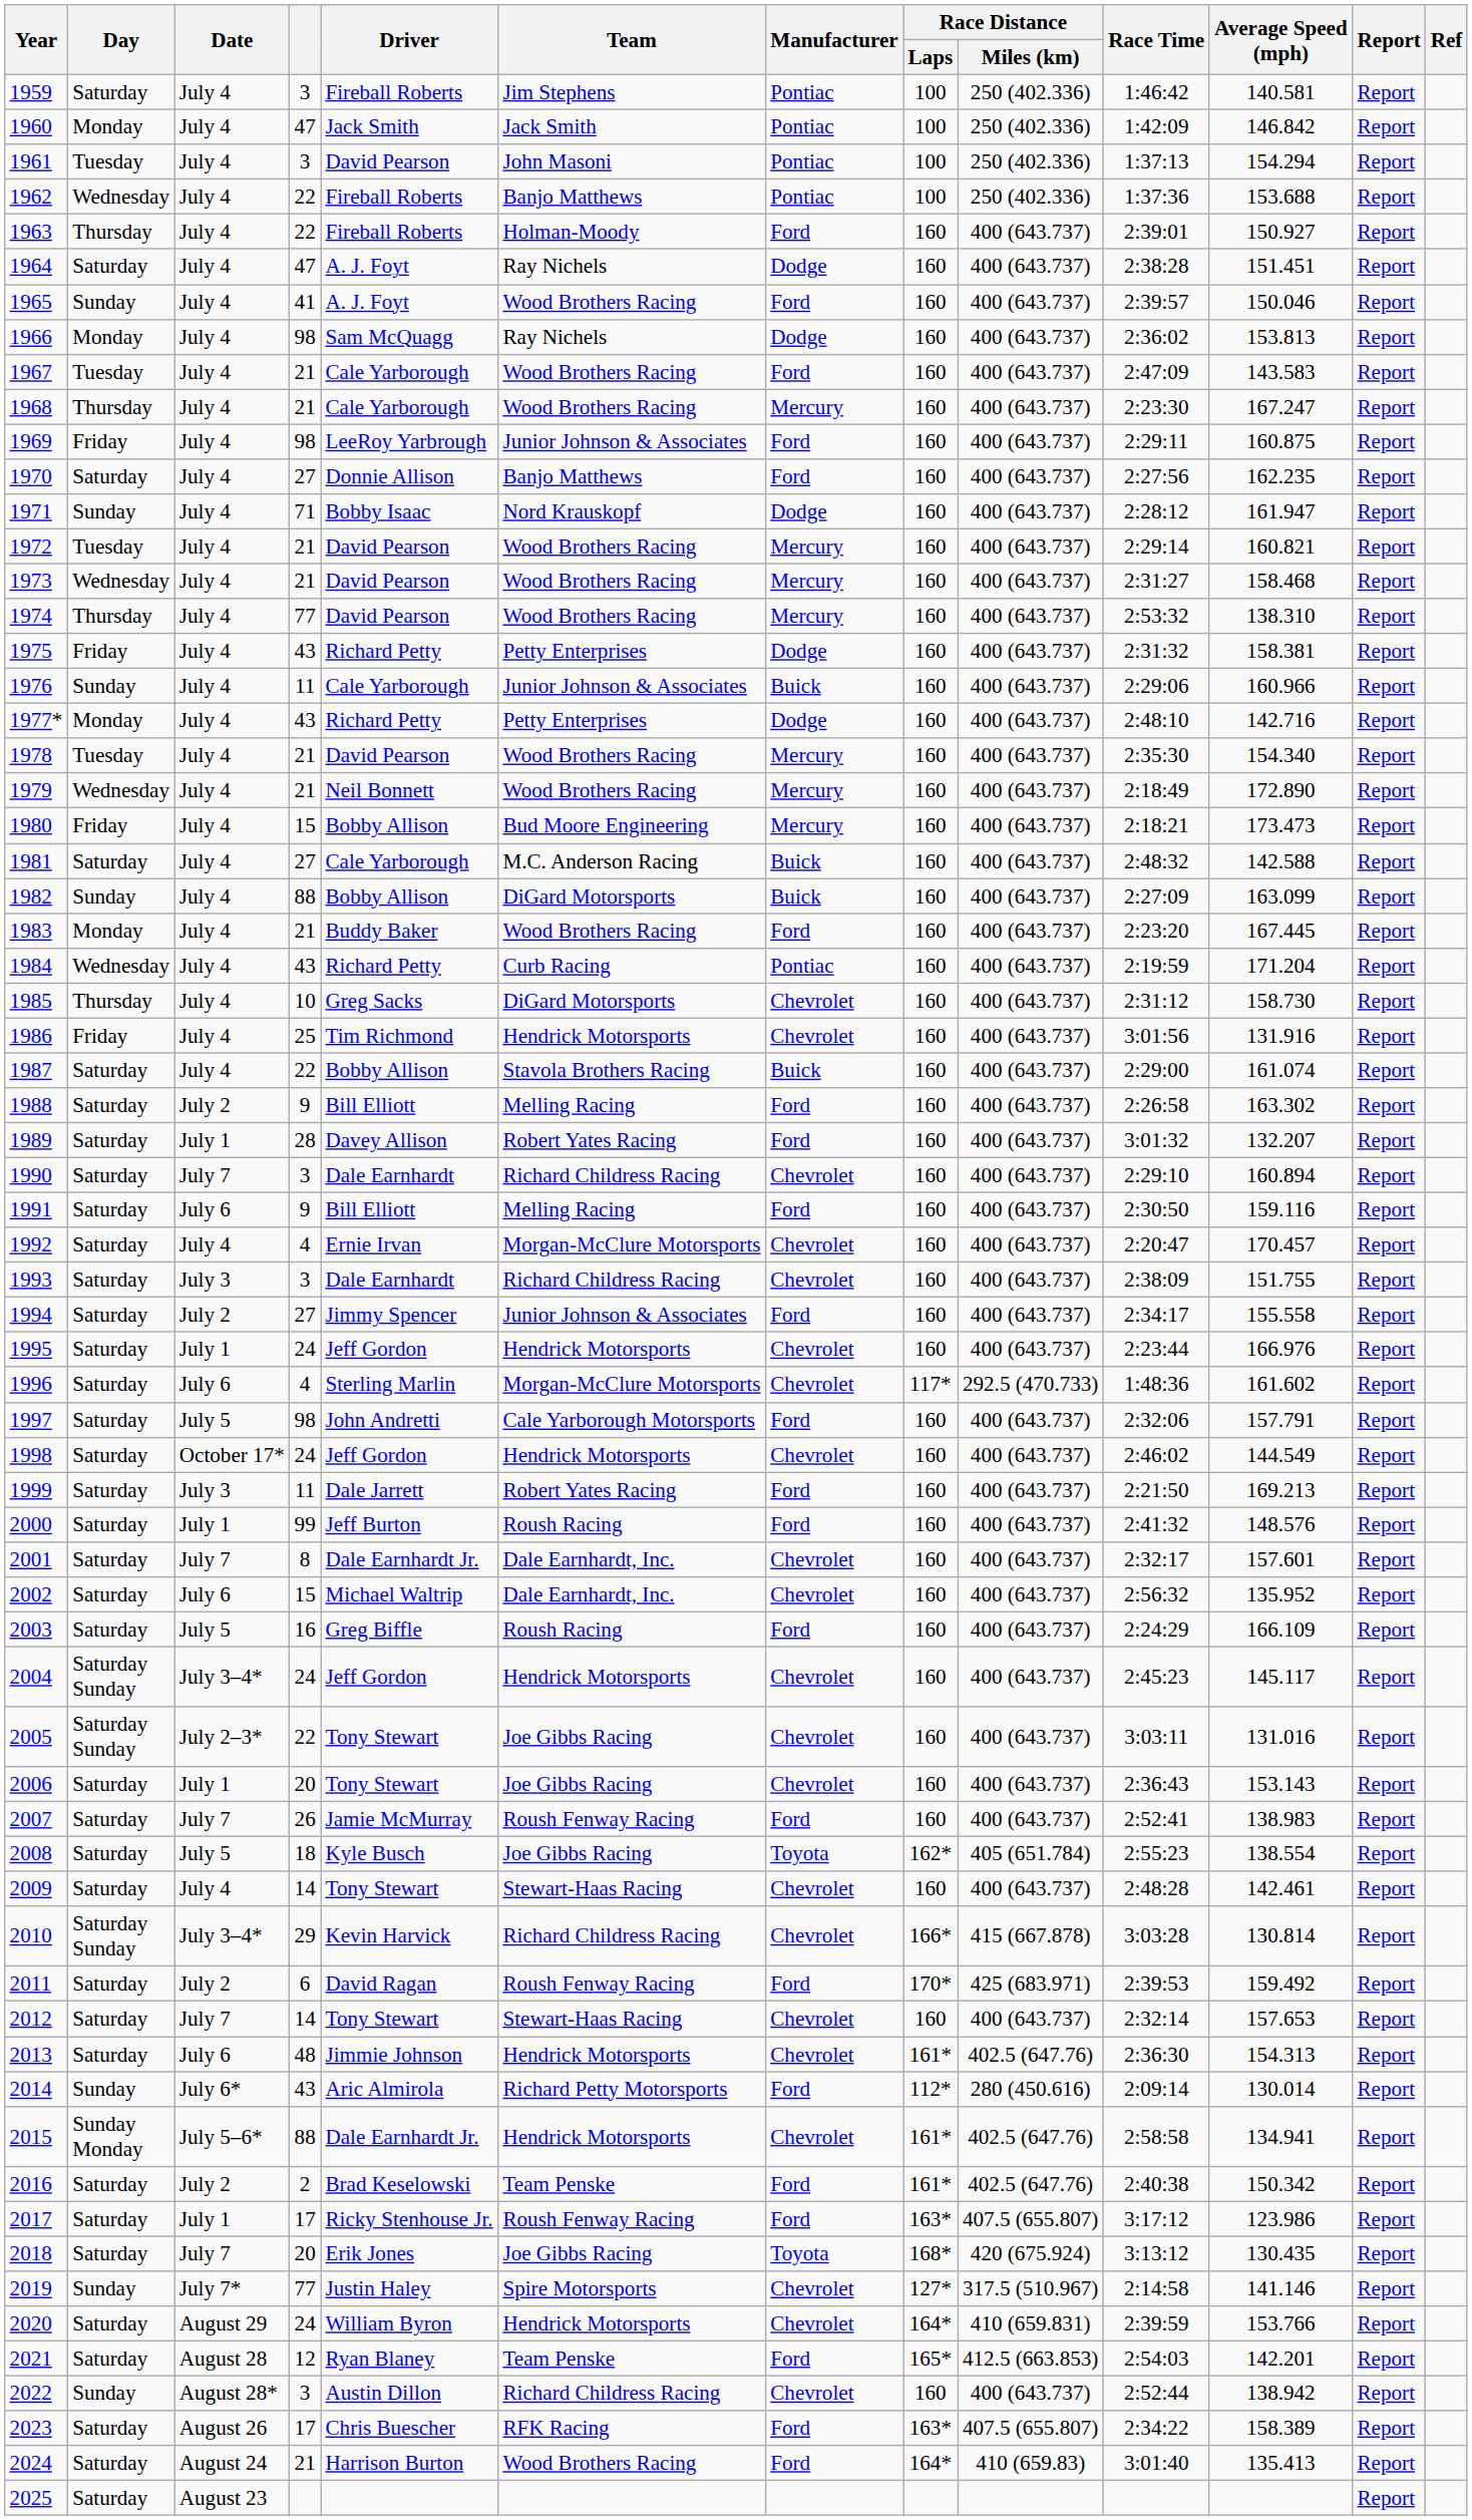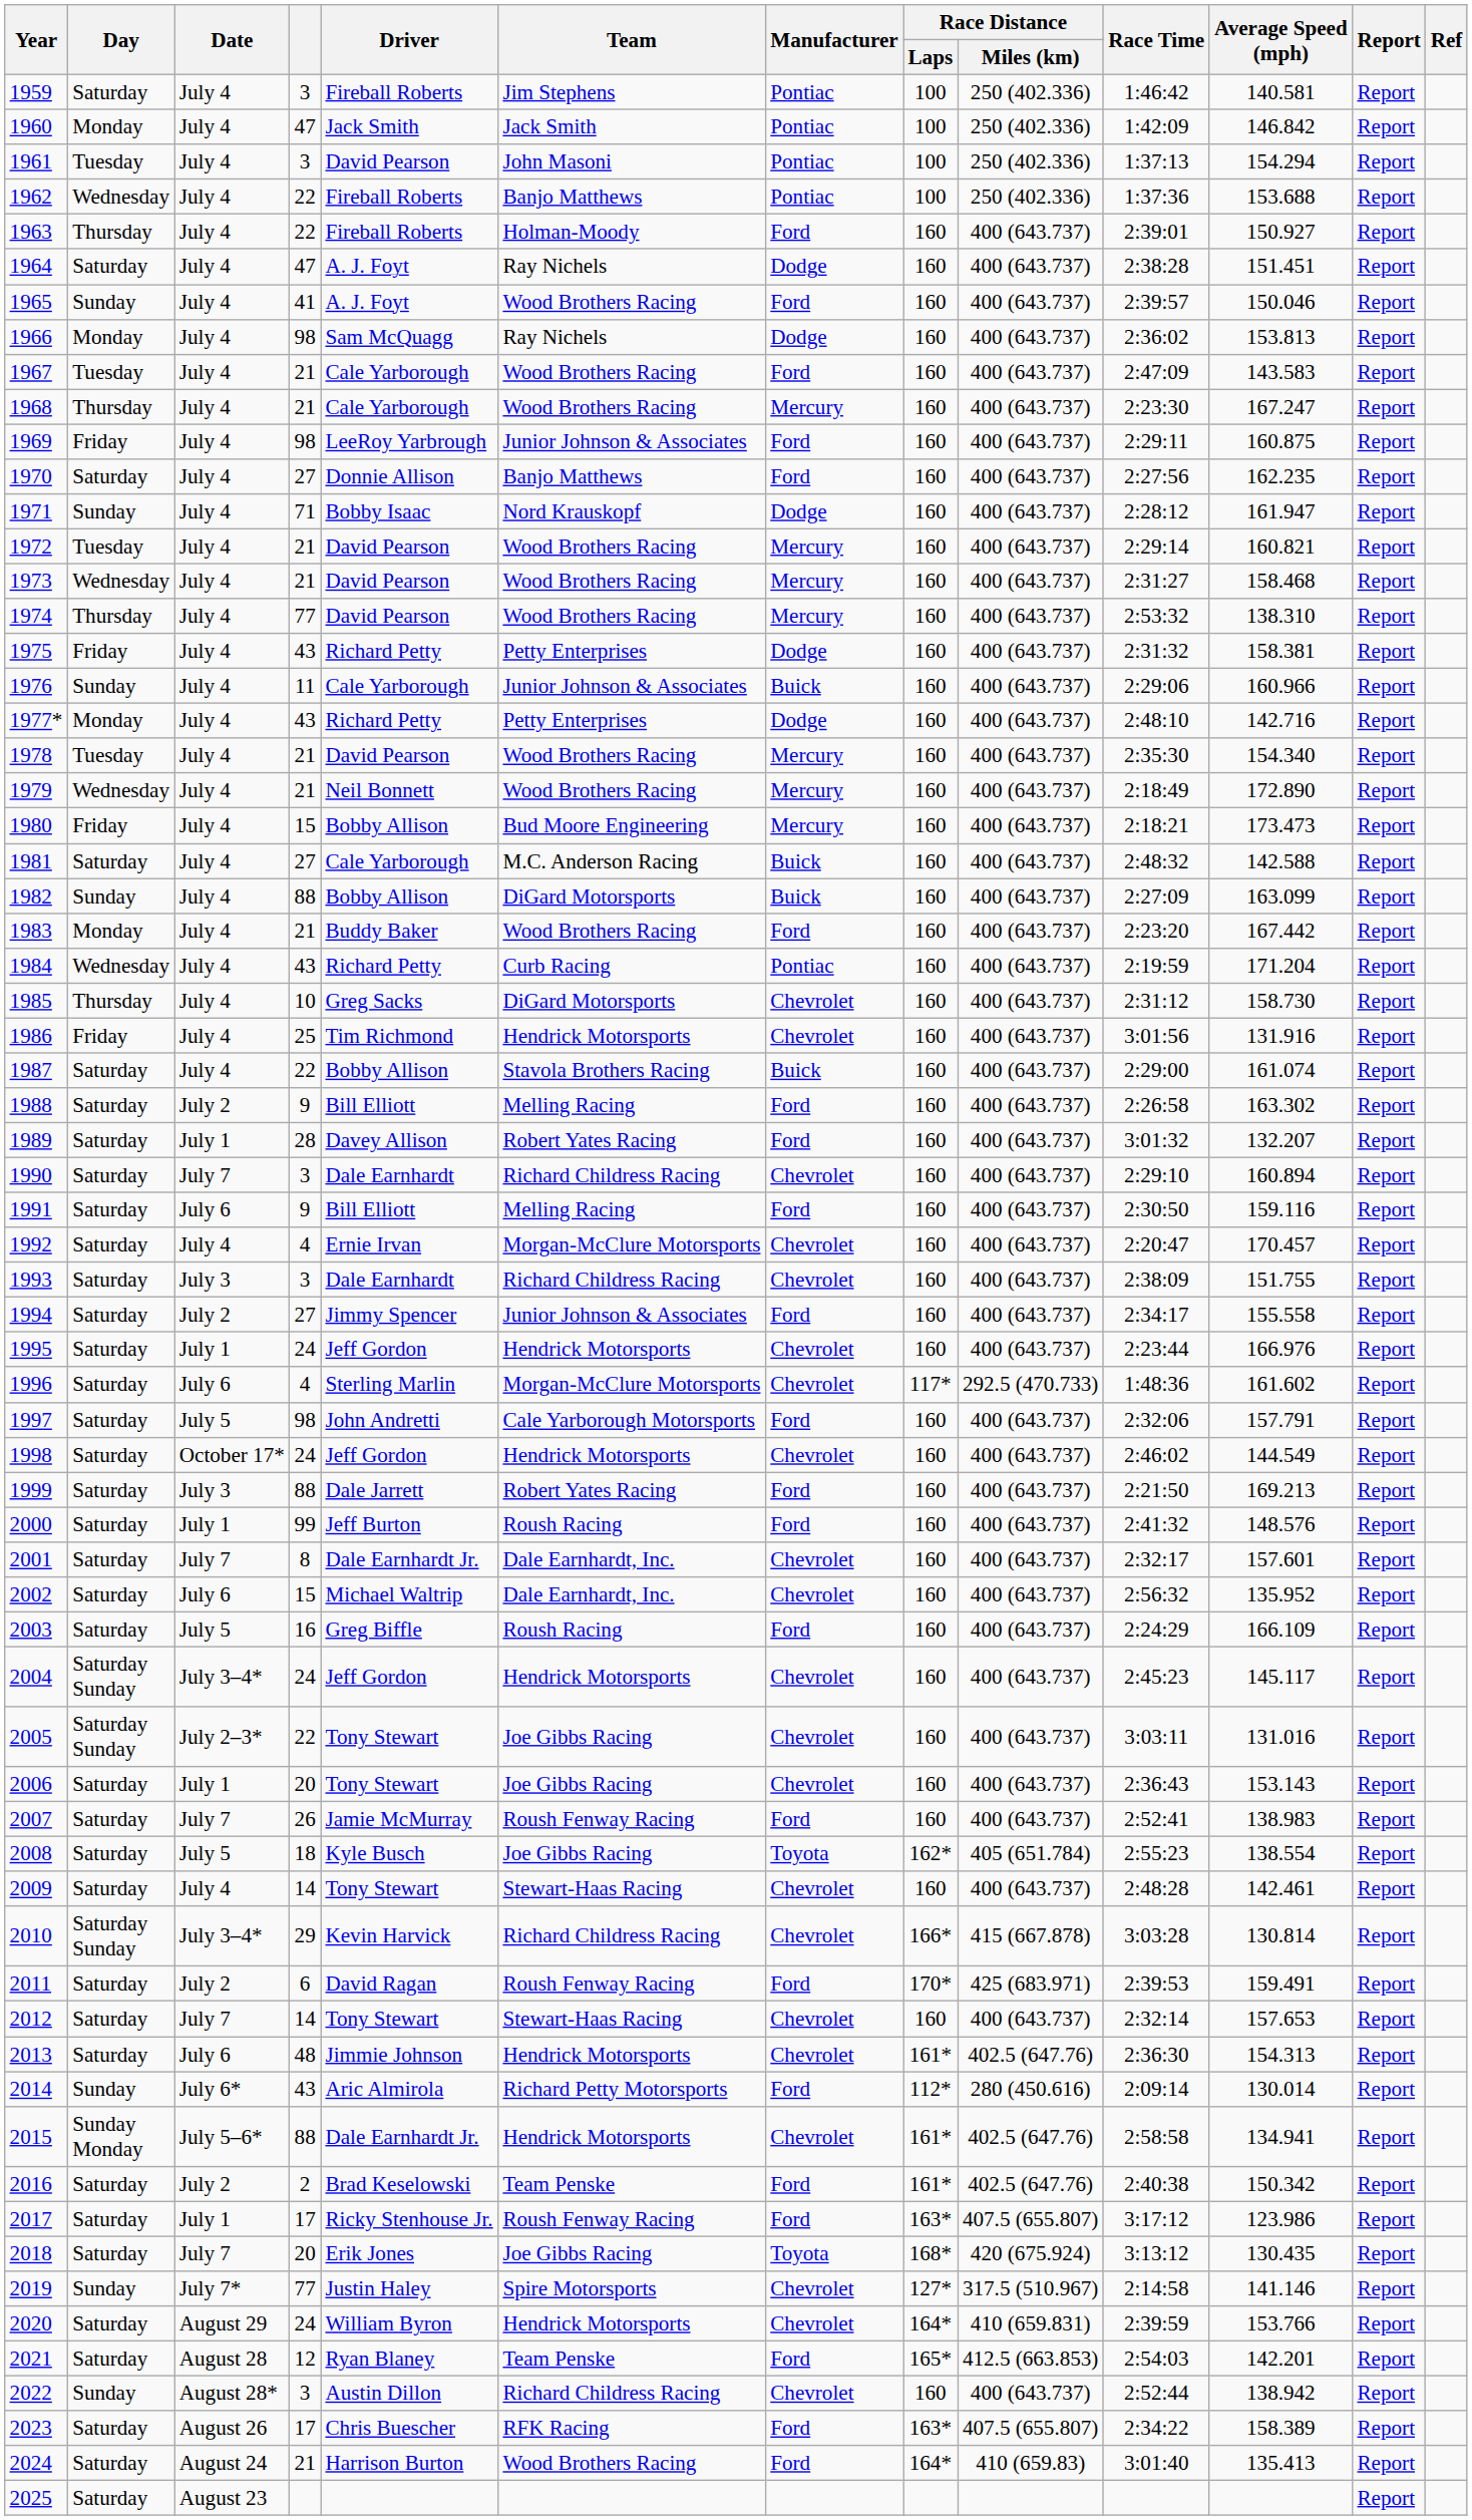1983 | Average Speed (mph): 167.445 -> 167.442
1999 | column 4: 11 -> 88
2011 | Average Speed (mph): 159.492 -> 159.491
